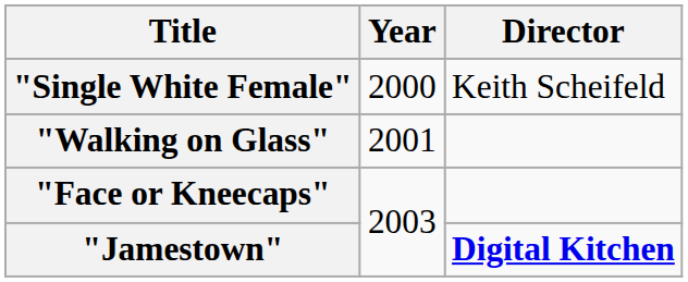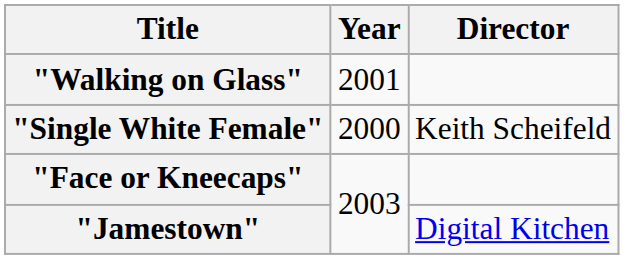rows swapped: "Single White Female" <-> "Walking on Glass"
"Jamestown" | Director: bold -> normal
